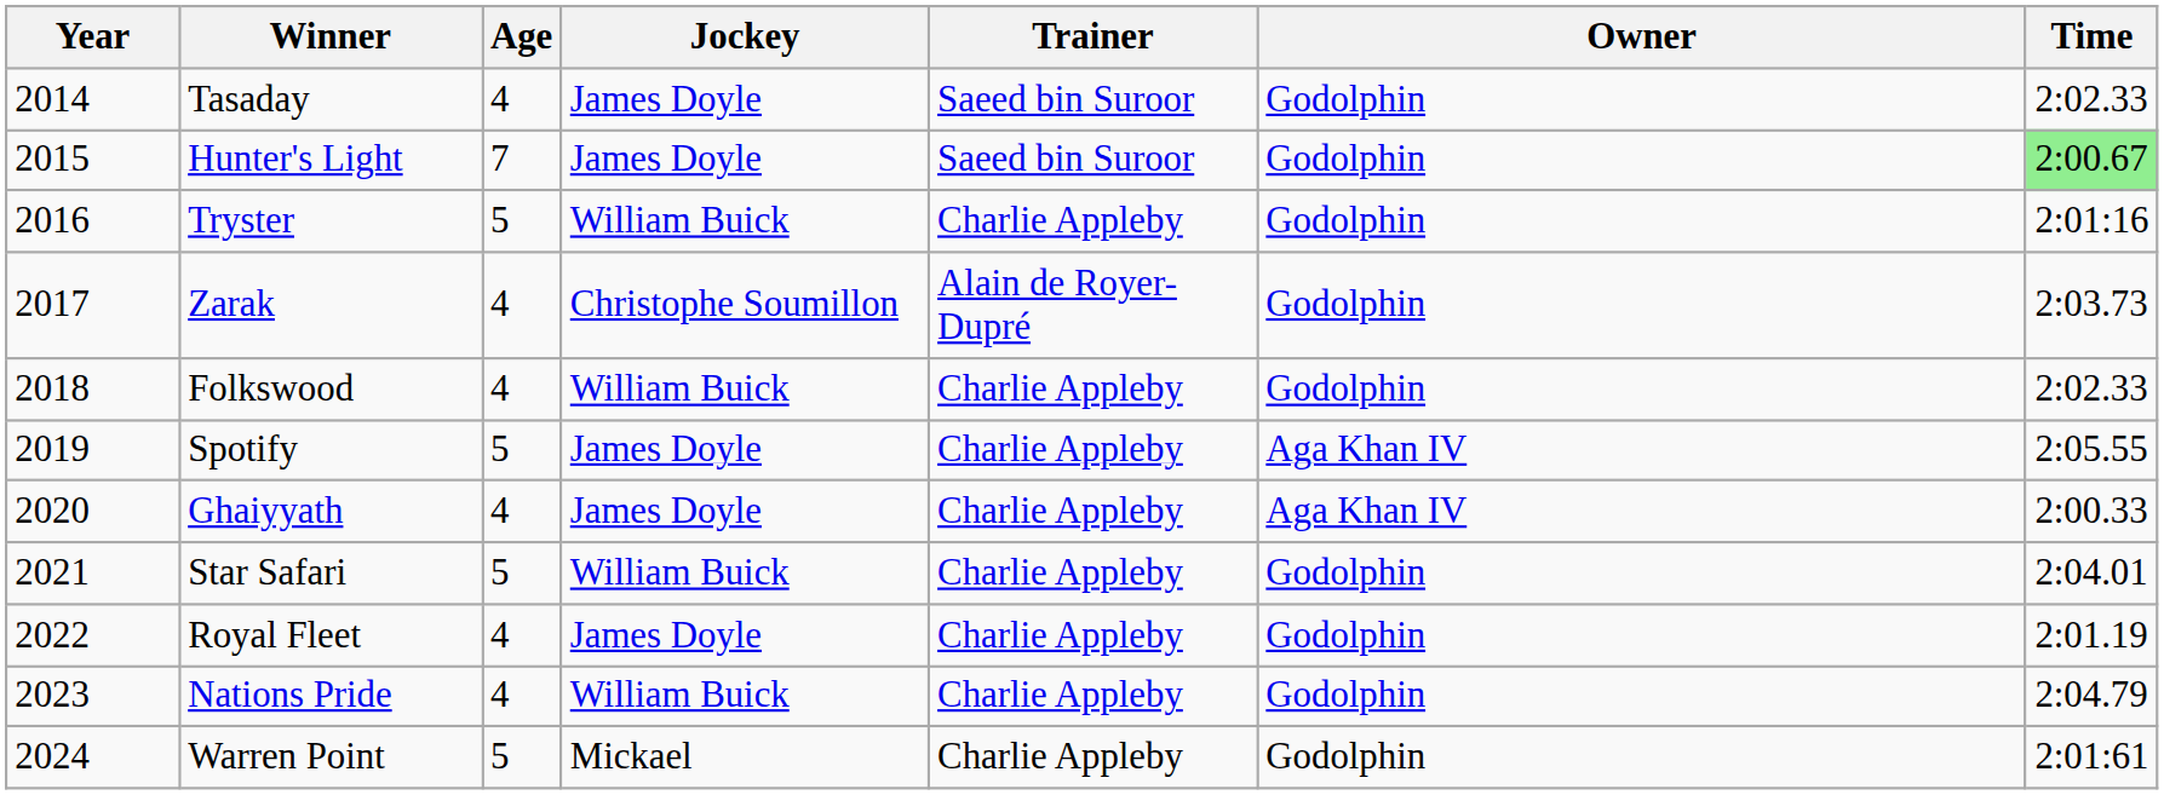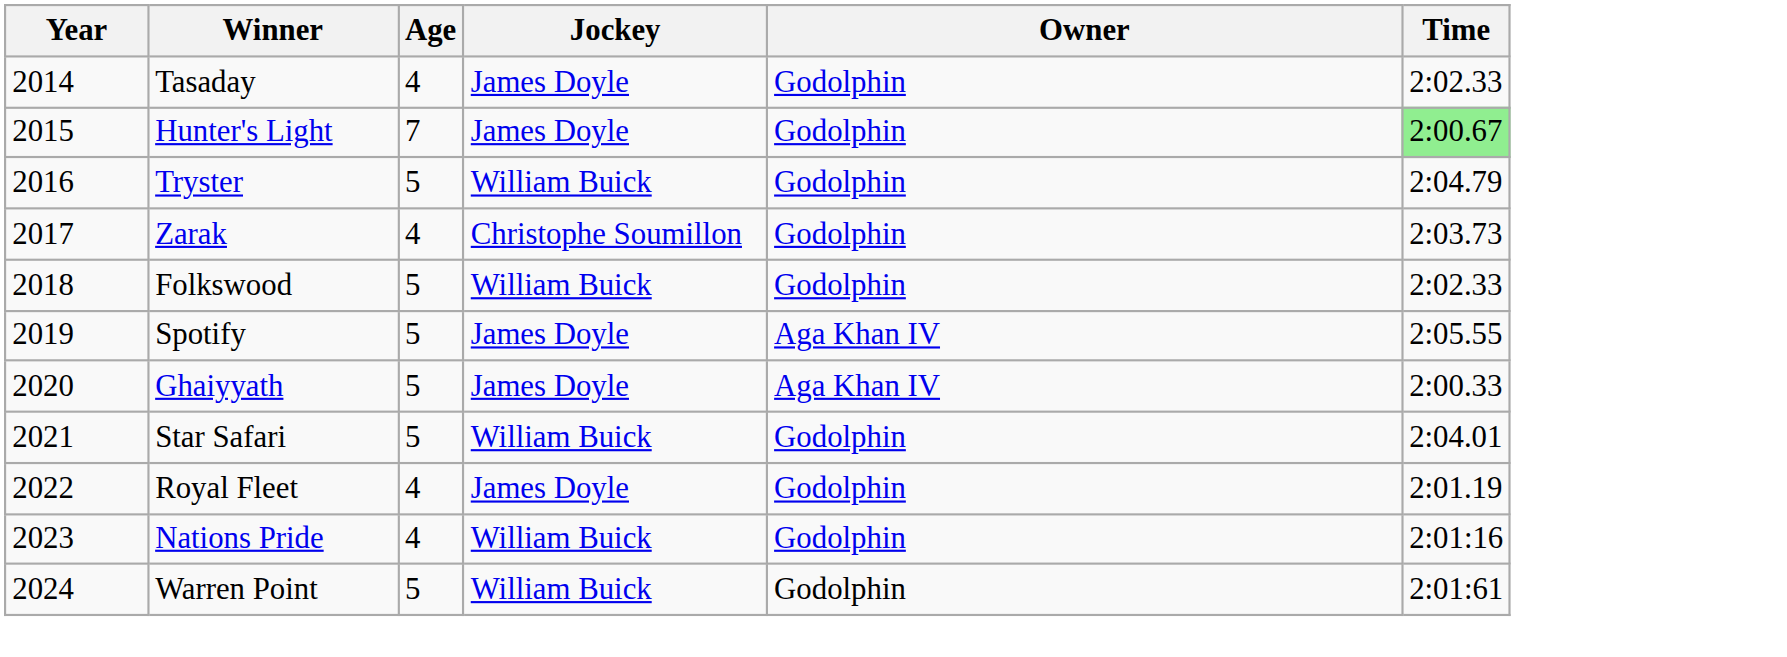- column: Trainer | Saeed bin Suroor | Saeed bin Suroor | Charlie Appleby | Alain de Royer-Dupré | Charlie Appleby | Charlie Appleby | Charlie Appleby | Charlie Appleby | Charlie Appleby | Charlie Appleby | Charlie Appleby
Tryster | Time: 2:01:16 -> 2:04.79
Folkswood | Age: 4 -> 5
Ghaiyyath | Age: 4 -> 5
Nations Pride | Time: 2:04.79 -> 2:01:16
Warren Point | Jockey: Mickael -> William Buick
